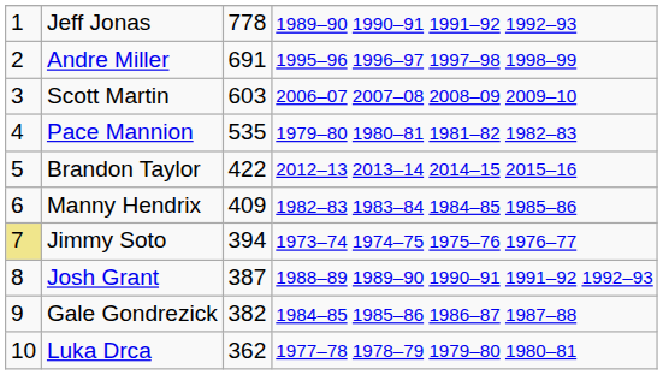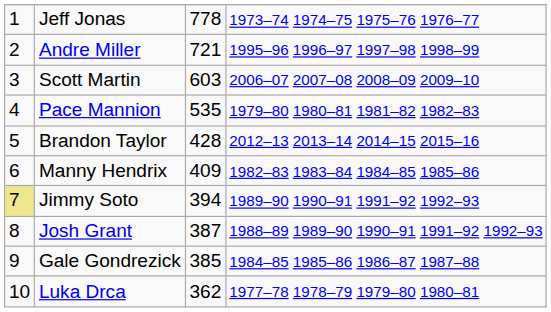Jeff Jonas | column 4: 1989–90 1990–91 1991–92 1992–93 -> 1973–74 1974–75 1975–76 1976–77
Andre Miller | column 3: 691 -> 721
Brandon Taylor | column 3: 422 -> 428
Jimmy Soto | column 4: 1973–74 1974–75 1975–76 1976–77 -> 1989–90 1990–91 1991–92 1992–93
Gale Gondrezick | column 3: 382 -> 385
